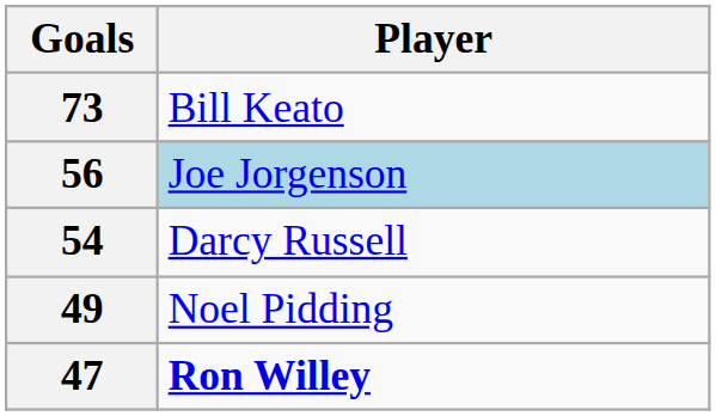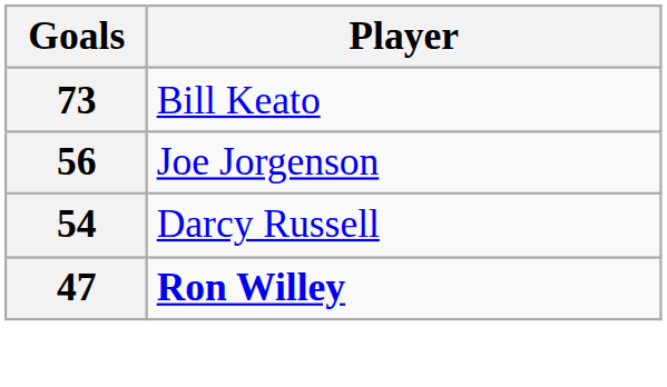56 | Player: lightblue background -> no background
- row: 49 | Noel Pidding
